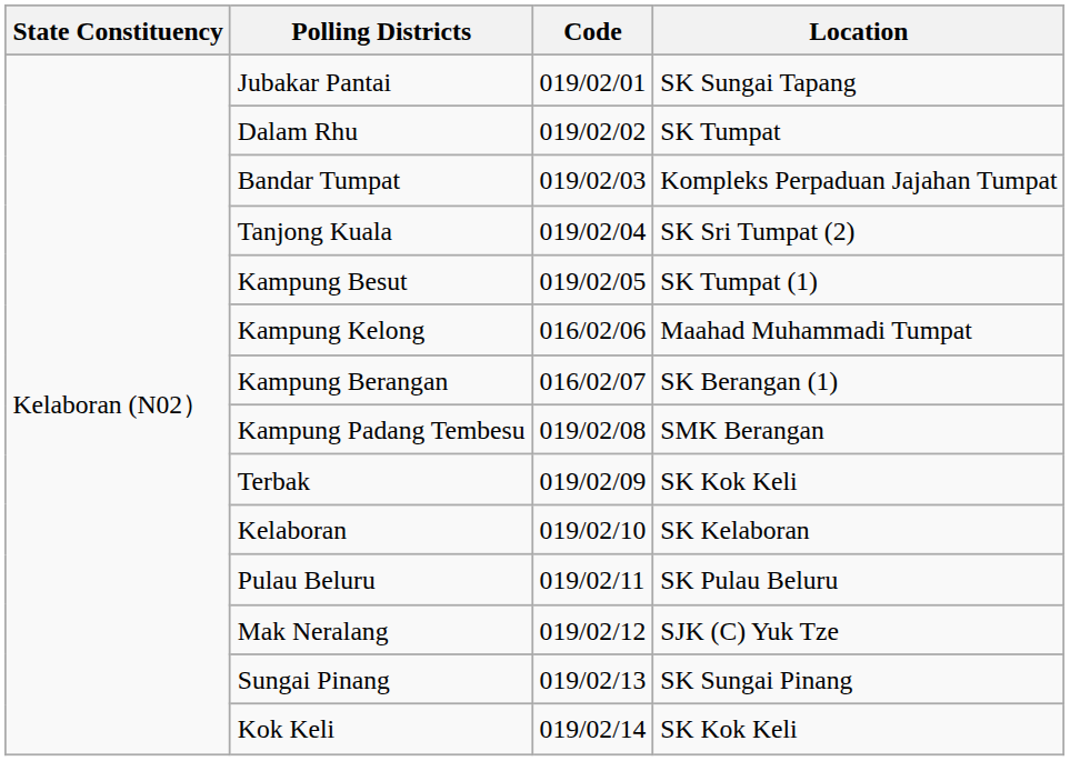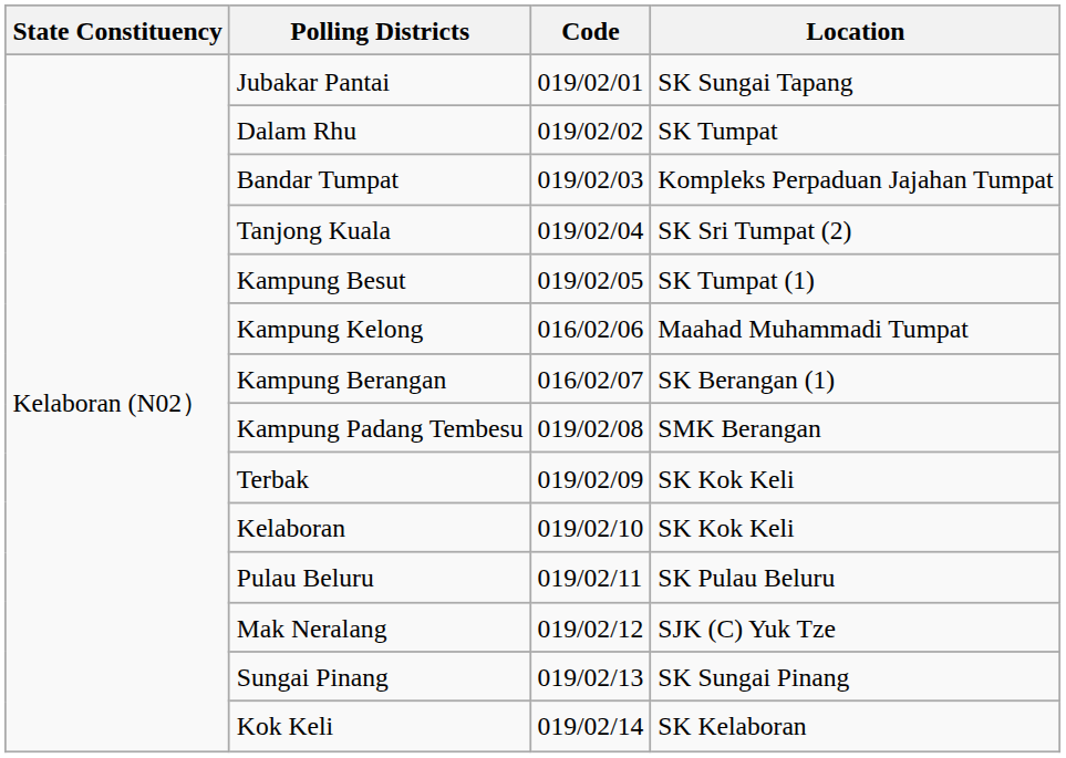Kelaboran | Location: SK Kelaboran -> SK Kok Keli
Kok Keli | Location: SK Kok Keli -> SK Kelaboran
